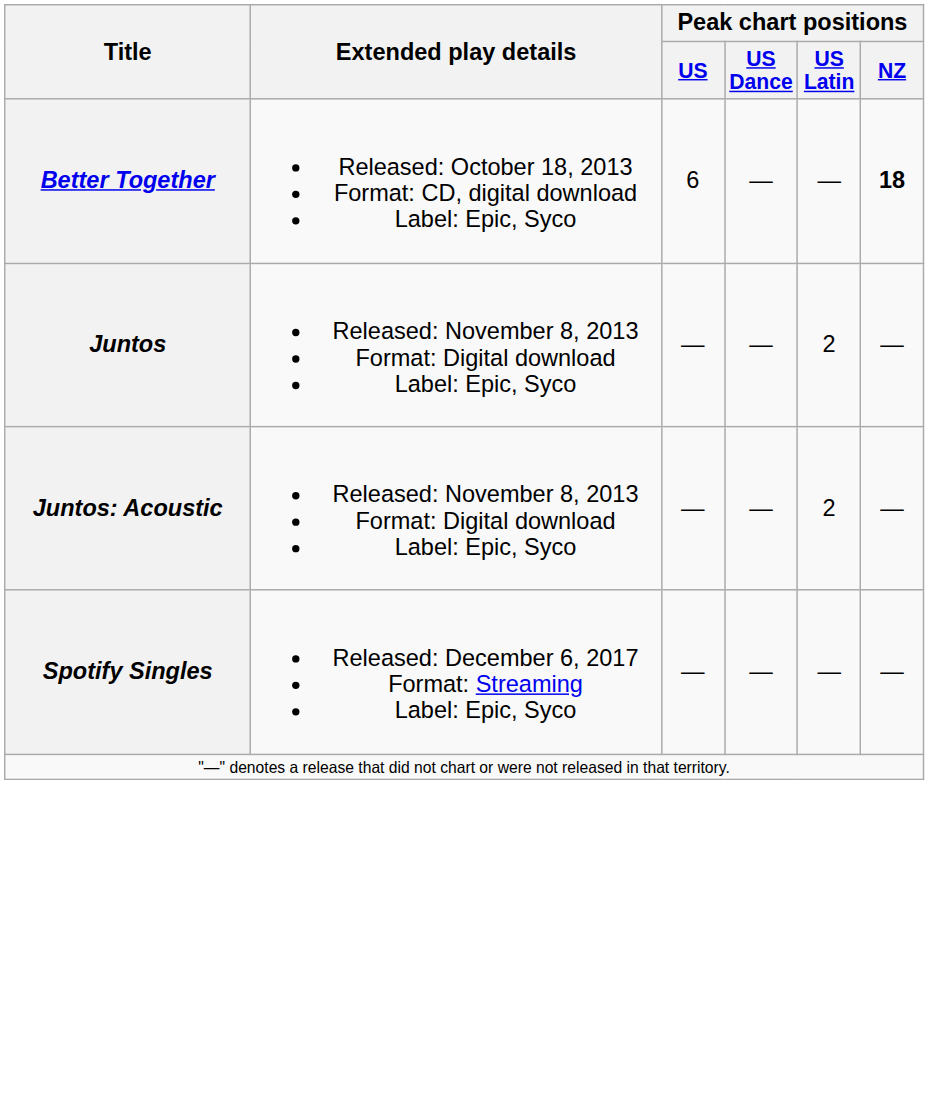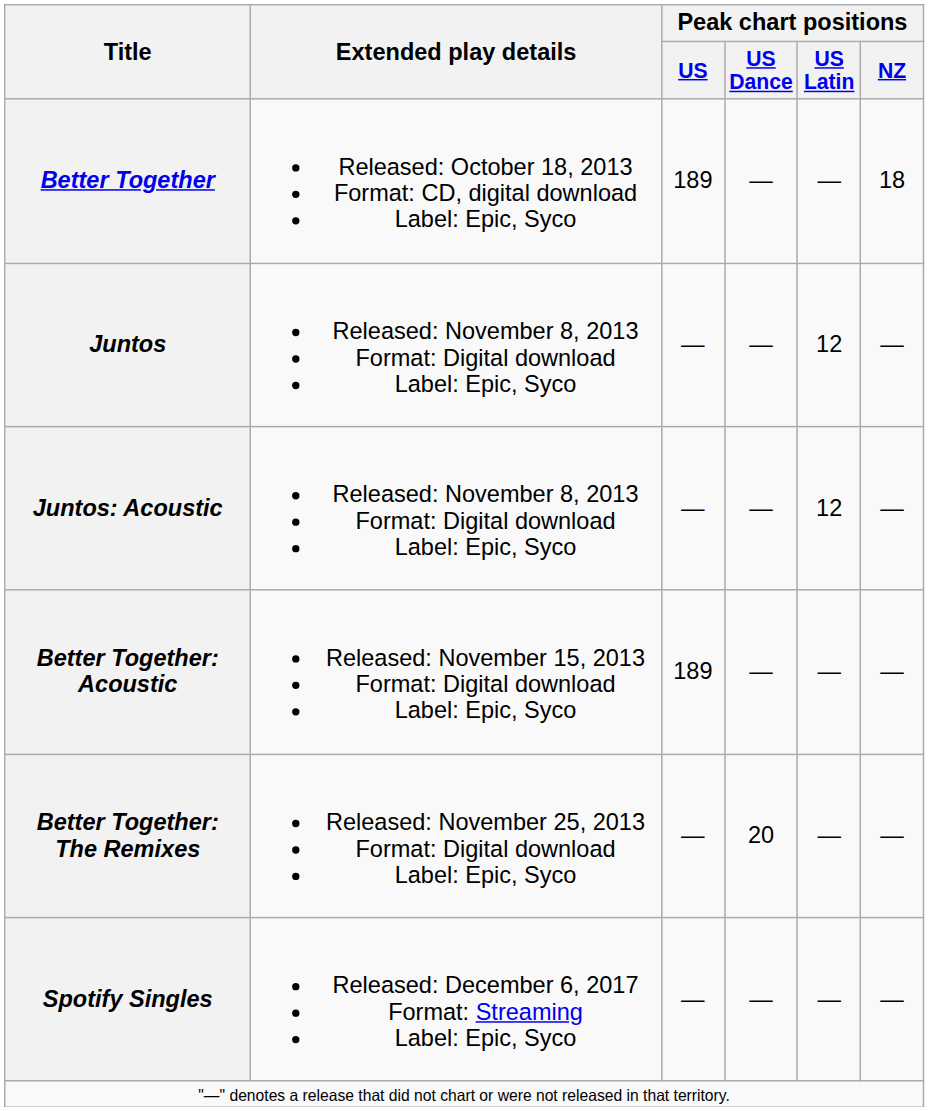Better Together | Peak chart positions / US: 6 -> 189
Better Together | Peak chart positions / NZ: bold -> normal
Juntos | Peak chart positions / US Latin: 2 -> 12
Juntos: Acoustic | Peak chart positions / US Latin: 2 -> 12
+ row: Better Together: Acoustic | Released: November 15, 2013 Format: Digital download Label: Epic, Syco | 189 | — | — | —
+ row: Better Together: The Remixes | Released: November 25, 2013 Format: Digital download Label: Epic, Syco | — | 20 | — | —
